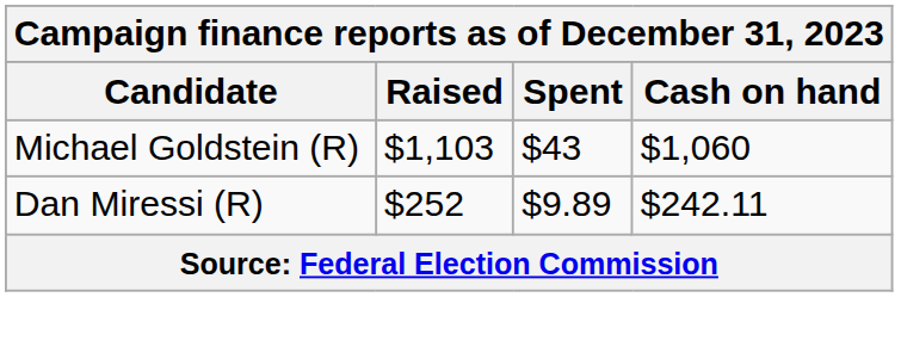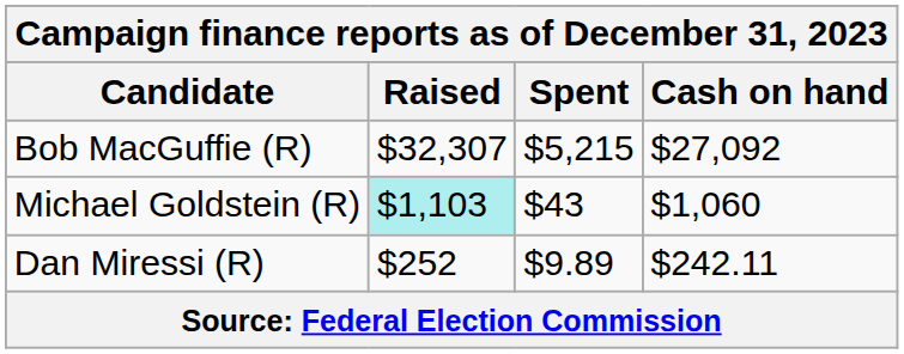+ row: Bob MacGuffie (R) | $32,307 | $5,215 | $27,092
Michael Goldstein (R) | Raised: no background -> paleturquoise background
